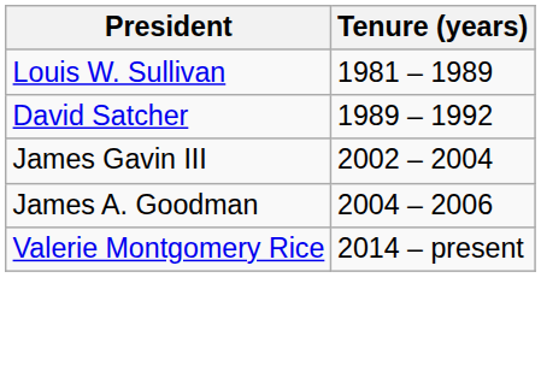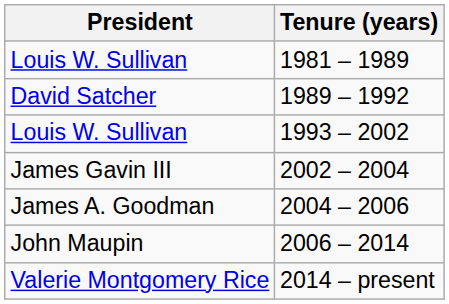+ row: Louis W. Sullivan | 1993 – 2002
+ row: John Maupin | 2006 – 2014
